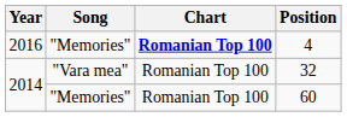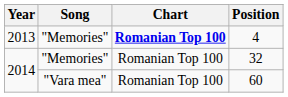4 | Year: 2016 -> 2013
32 | Song: "Vara mea" -> "Memories"
60 | Song: "Memories" -> "Vara mea"
